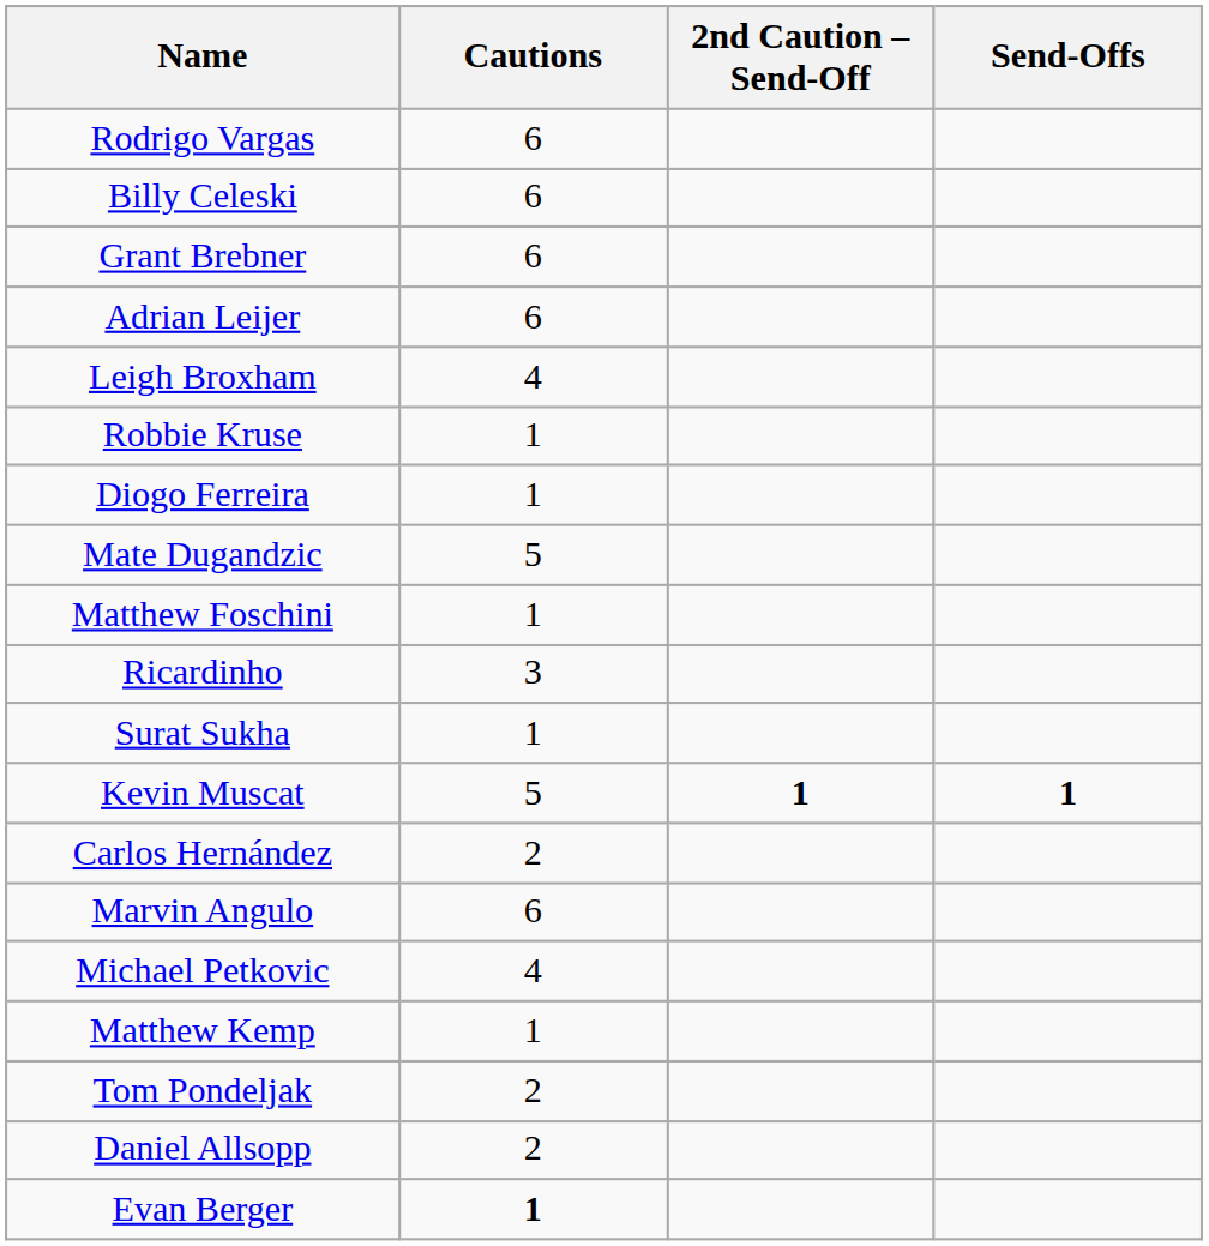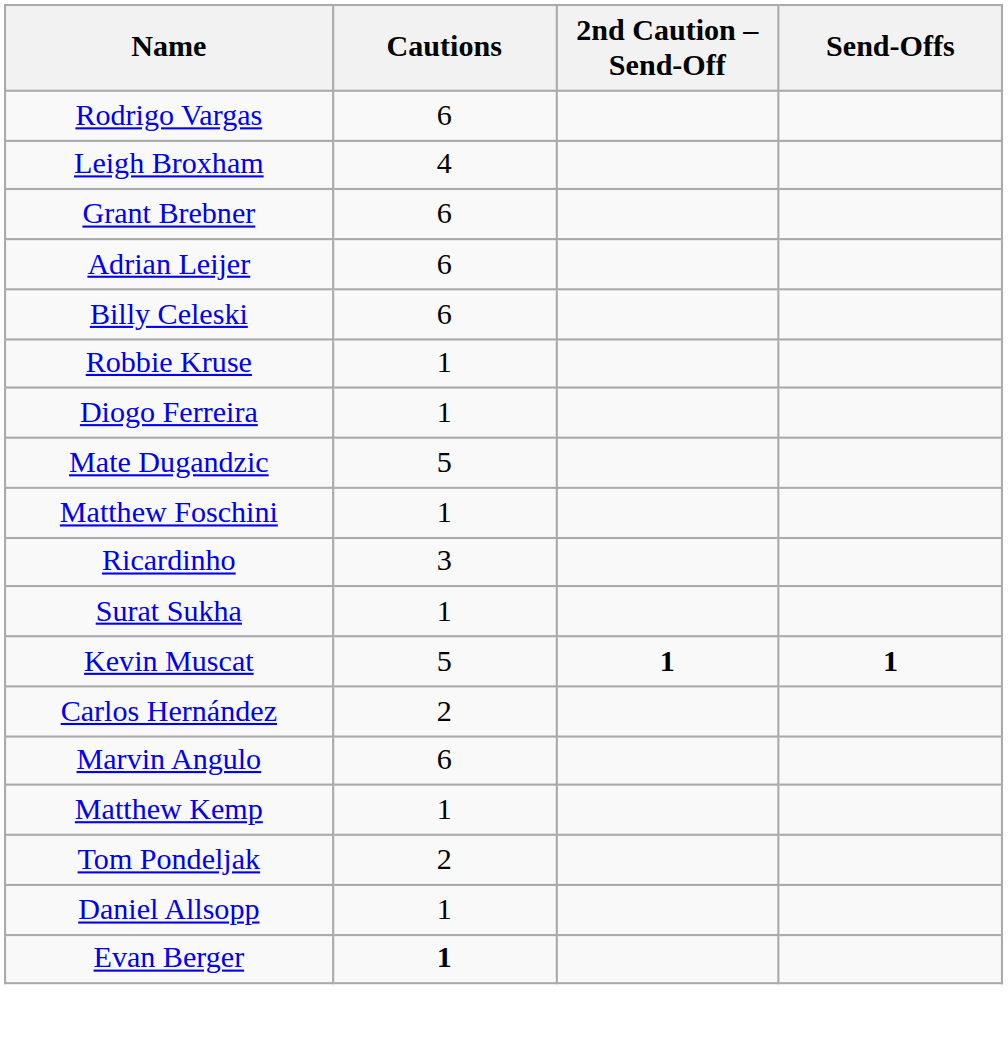rows swapped: Billy Celeski <-> Leigh Broxham
- row: Michael Petkovic | 4
Daniel Allsopp | Cautions: 2 -> 1
